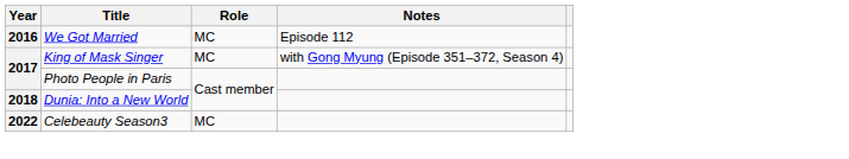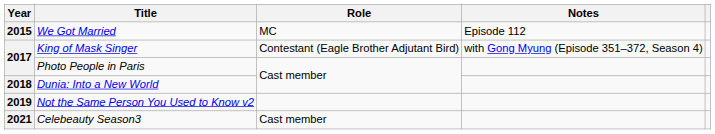We Got Married | Year: 2016 -> 2015
King of Mask Singer | Role: MC -> Contestant (Eagle Brother Adjutant Bird)
+ row: 2019 | Not the Same Person You Used to Know v2
Celebeauty Season3 | Year: 2022 -> 2021
Celebeauty Season3 | Role: MC -> Cast member
